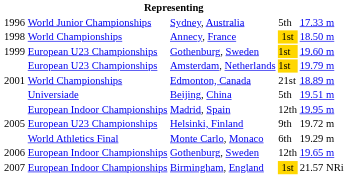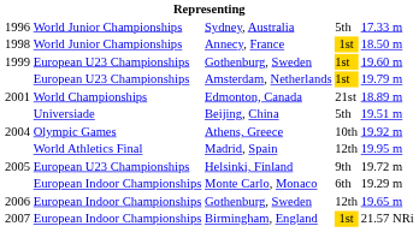Annecy, France | column 2: World Championships -> World Junior Championships
+ row: 2004 | Olympic Games | Athens, Greece | 10th | 19.92 m
Madrid, Spain | column 2: European Indoor Championships -> World Athletics Final
Monte Carlo, Monaco | column 2: World Athletics Final -> European Indoor Championships
